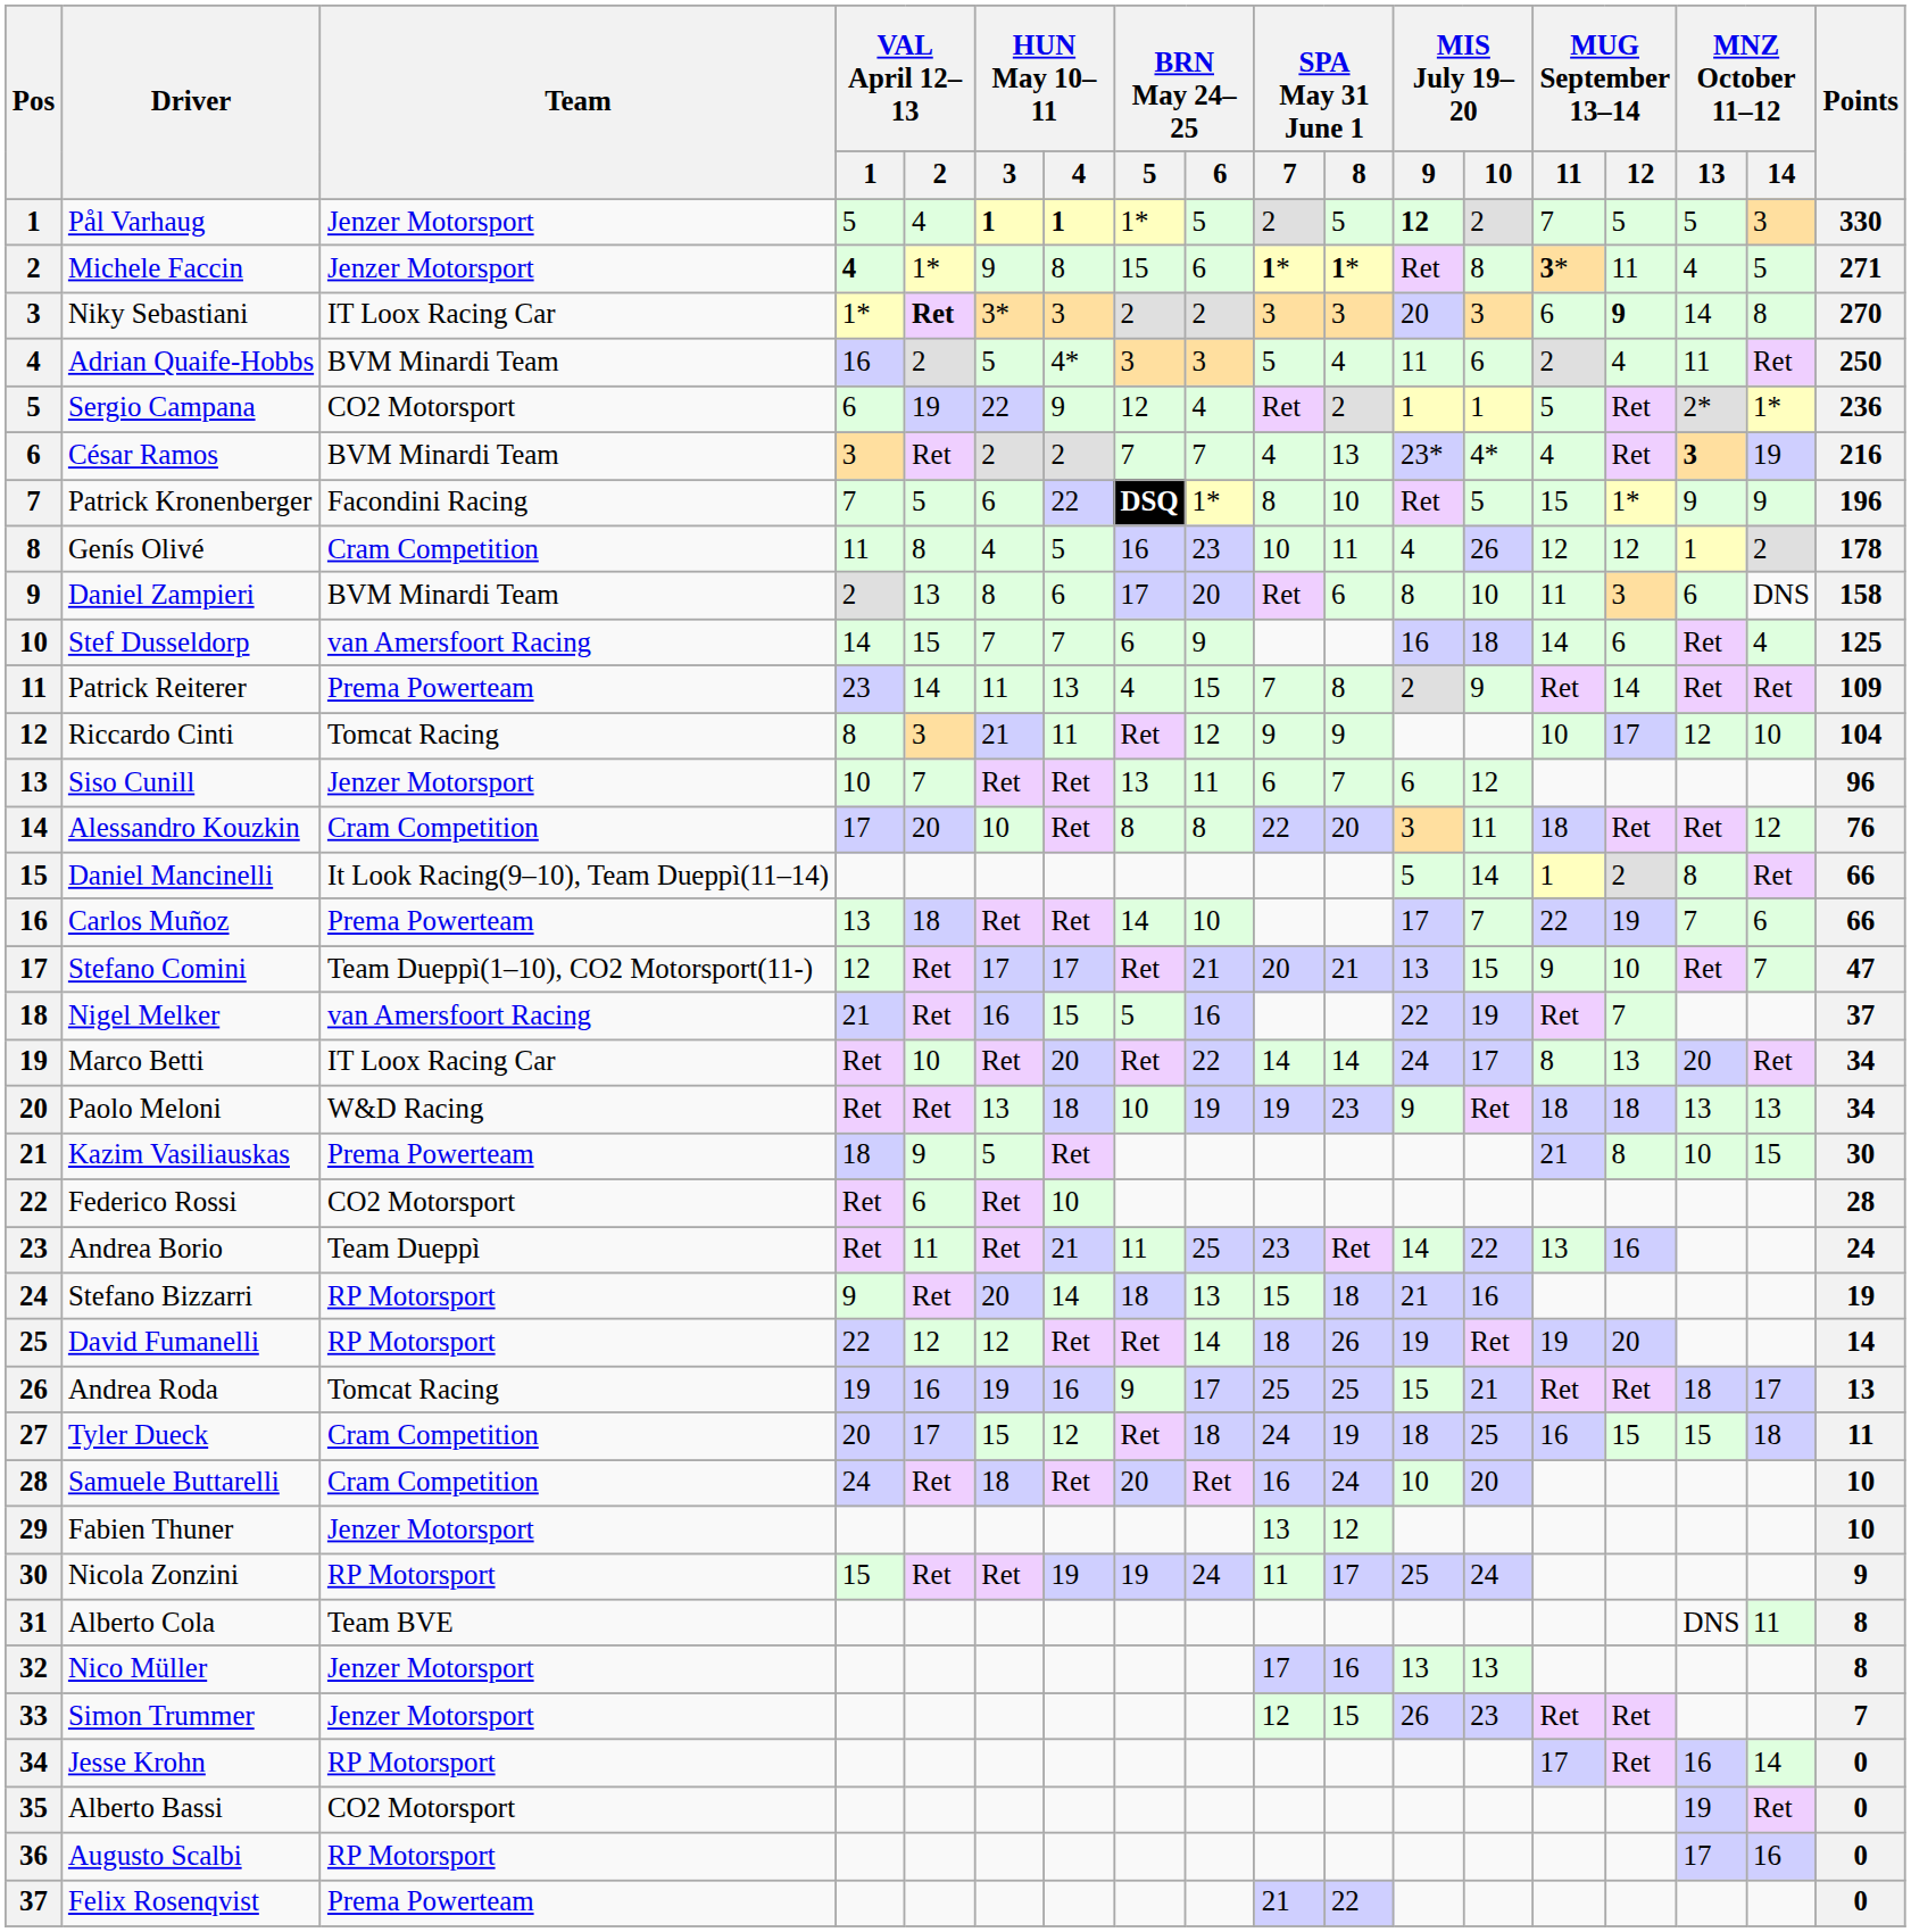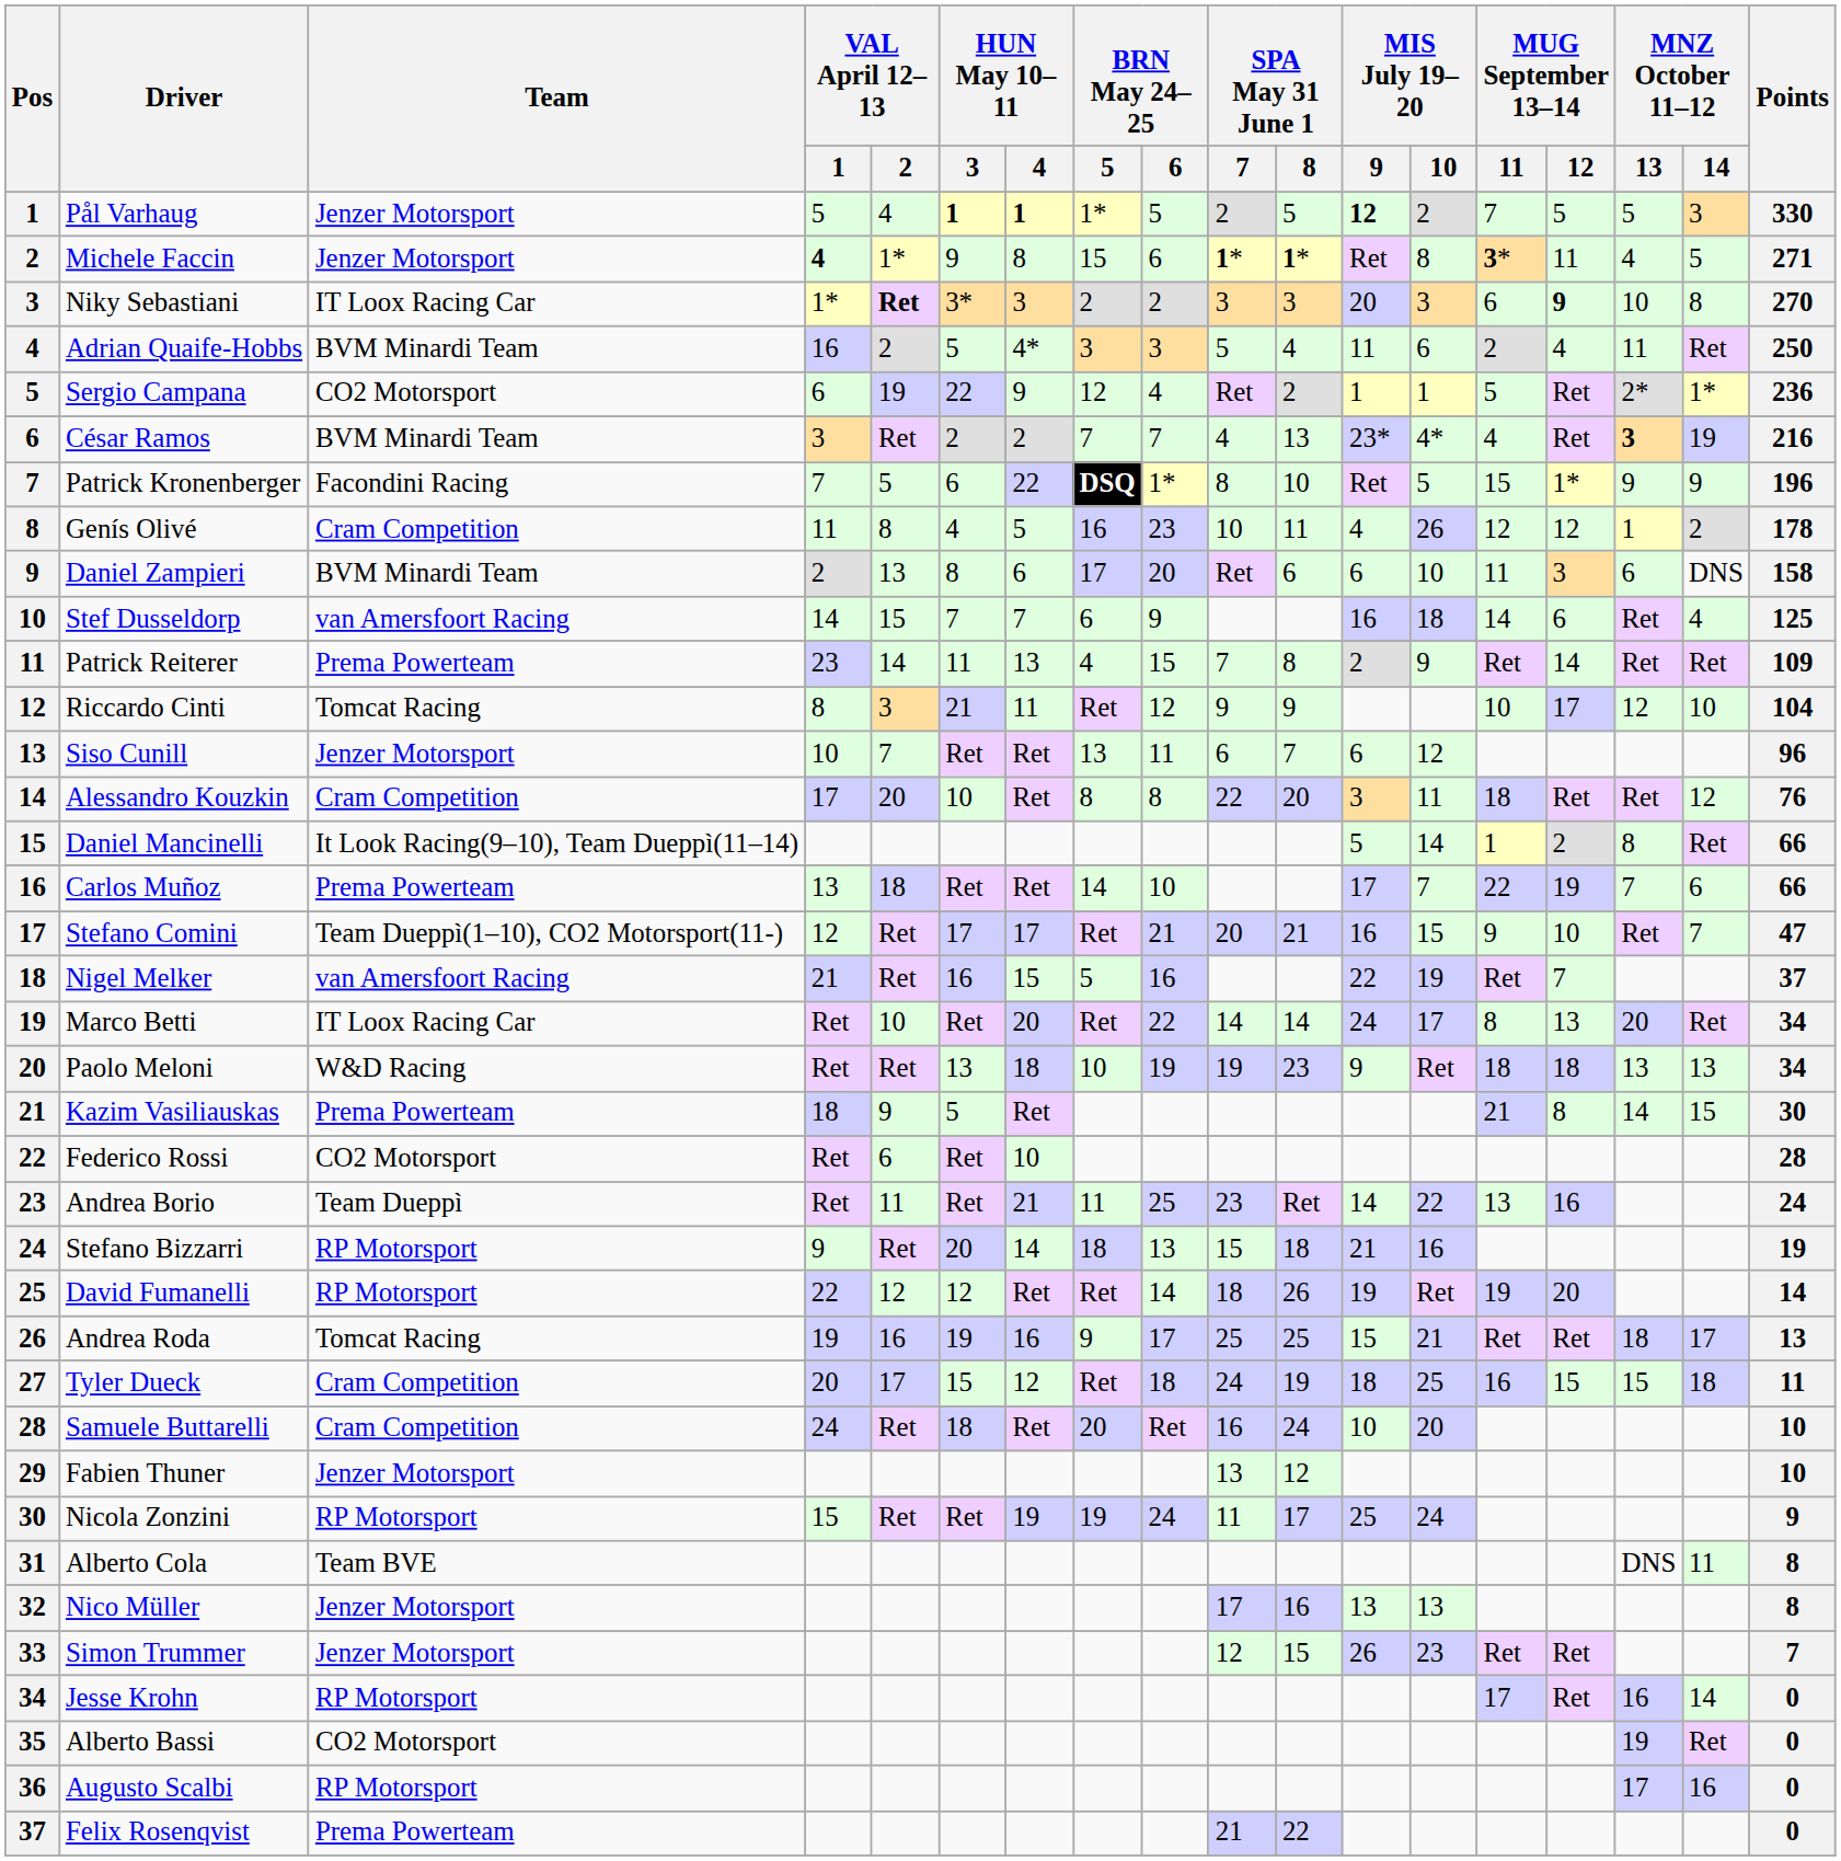Niky Sebastiani | MNZ October 11–12 / 13: 14 -> 10
Daniel Zampieri | MIS July 19–20 / 9: 8 -> 6
Stefano Comini | MIS July 19–20 / 9: 13 -> 16
Kazim Vasiliauskas | MNZ October 11–12 / 13: 10 -> 14
